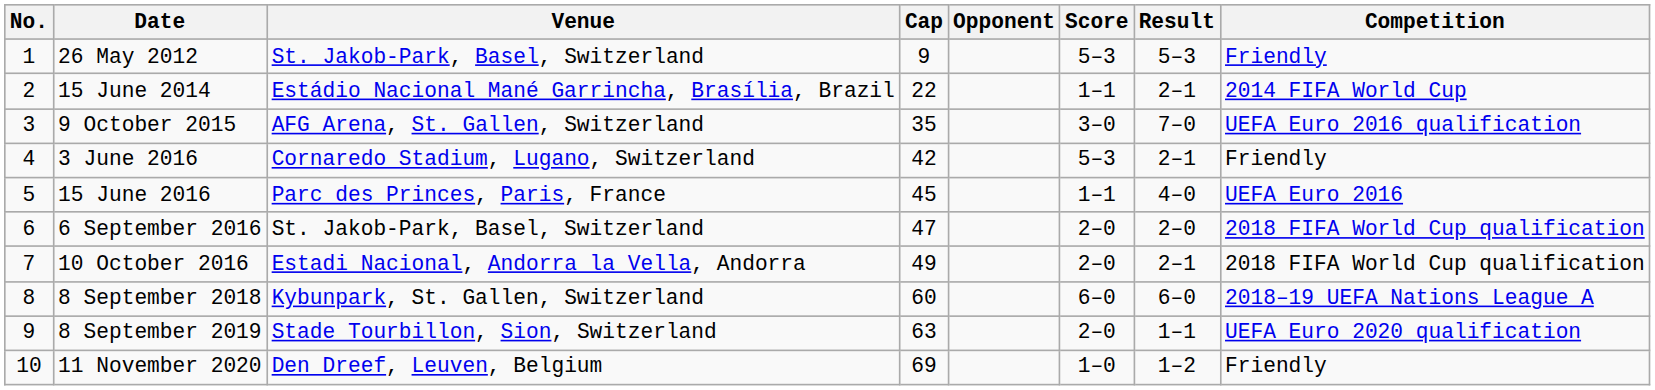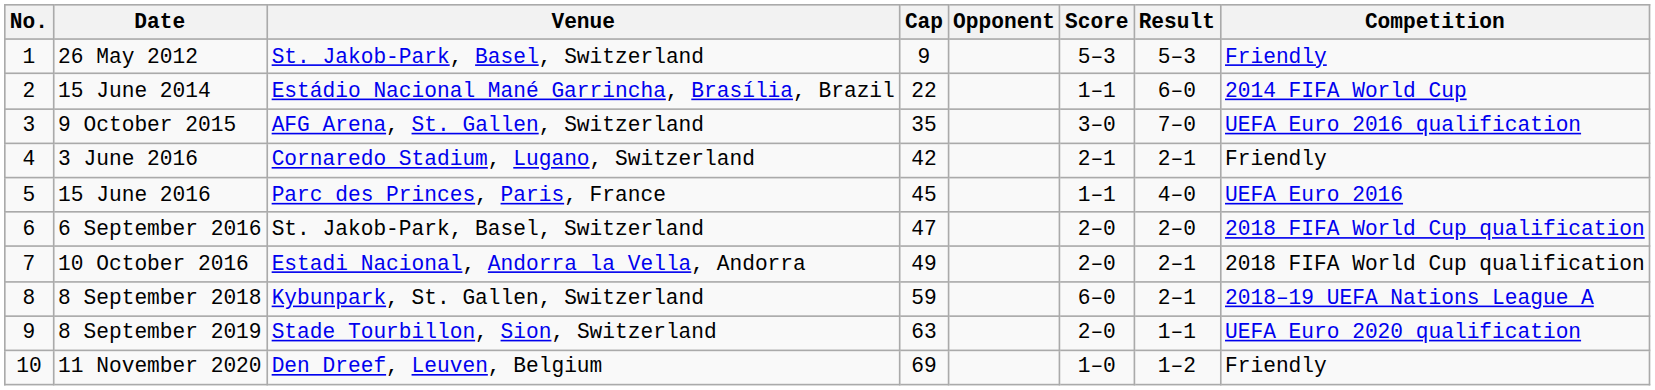15 June 2014 | Result: 2–1 -> 6–0
3 June 2016 | Score: 5–3 -> 2–1
8 September 2018 | Cap: 60 -> 59
8 September 2018 | Result: 6–0 -> 2–1
